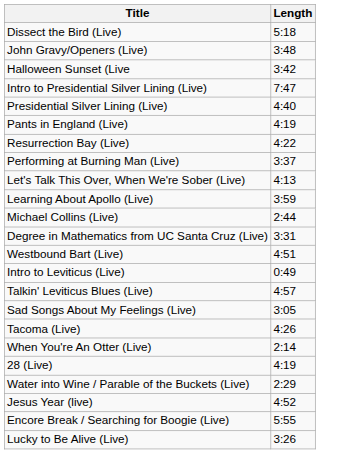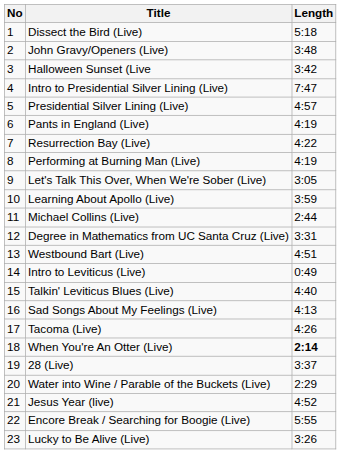+ column: No | 1 | 2 | 3 | 4 | 5 | 6 | 7 | 8 | 9 | 10 | 11 | 12 | 13 | 14 | 15 | 16 | 17 | 18 | 19 | 20 | 21 | 22 | 23
Presidential Silver Lining (Live) | Length: 4:40 -> 4:57
Performing at Burning Man (Live) | Length: 3:37 -> 4:19
Let's Talk This Over, When We're Sober (Live) | Length: 4:13 -> 3:05
Talkin' Leviticus Blues (Live) | Length: 4:57 -> 4:40
Sad Songs About My Feelings (Live) | Length: 3:05 -> 4:13
When You're An Otter (Live) | Length: normal -> bold
28 (Live) | Length: 4:19 -> 3:37
